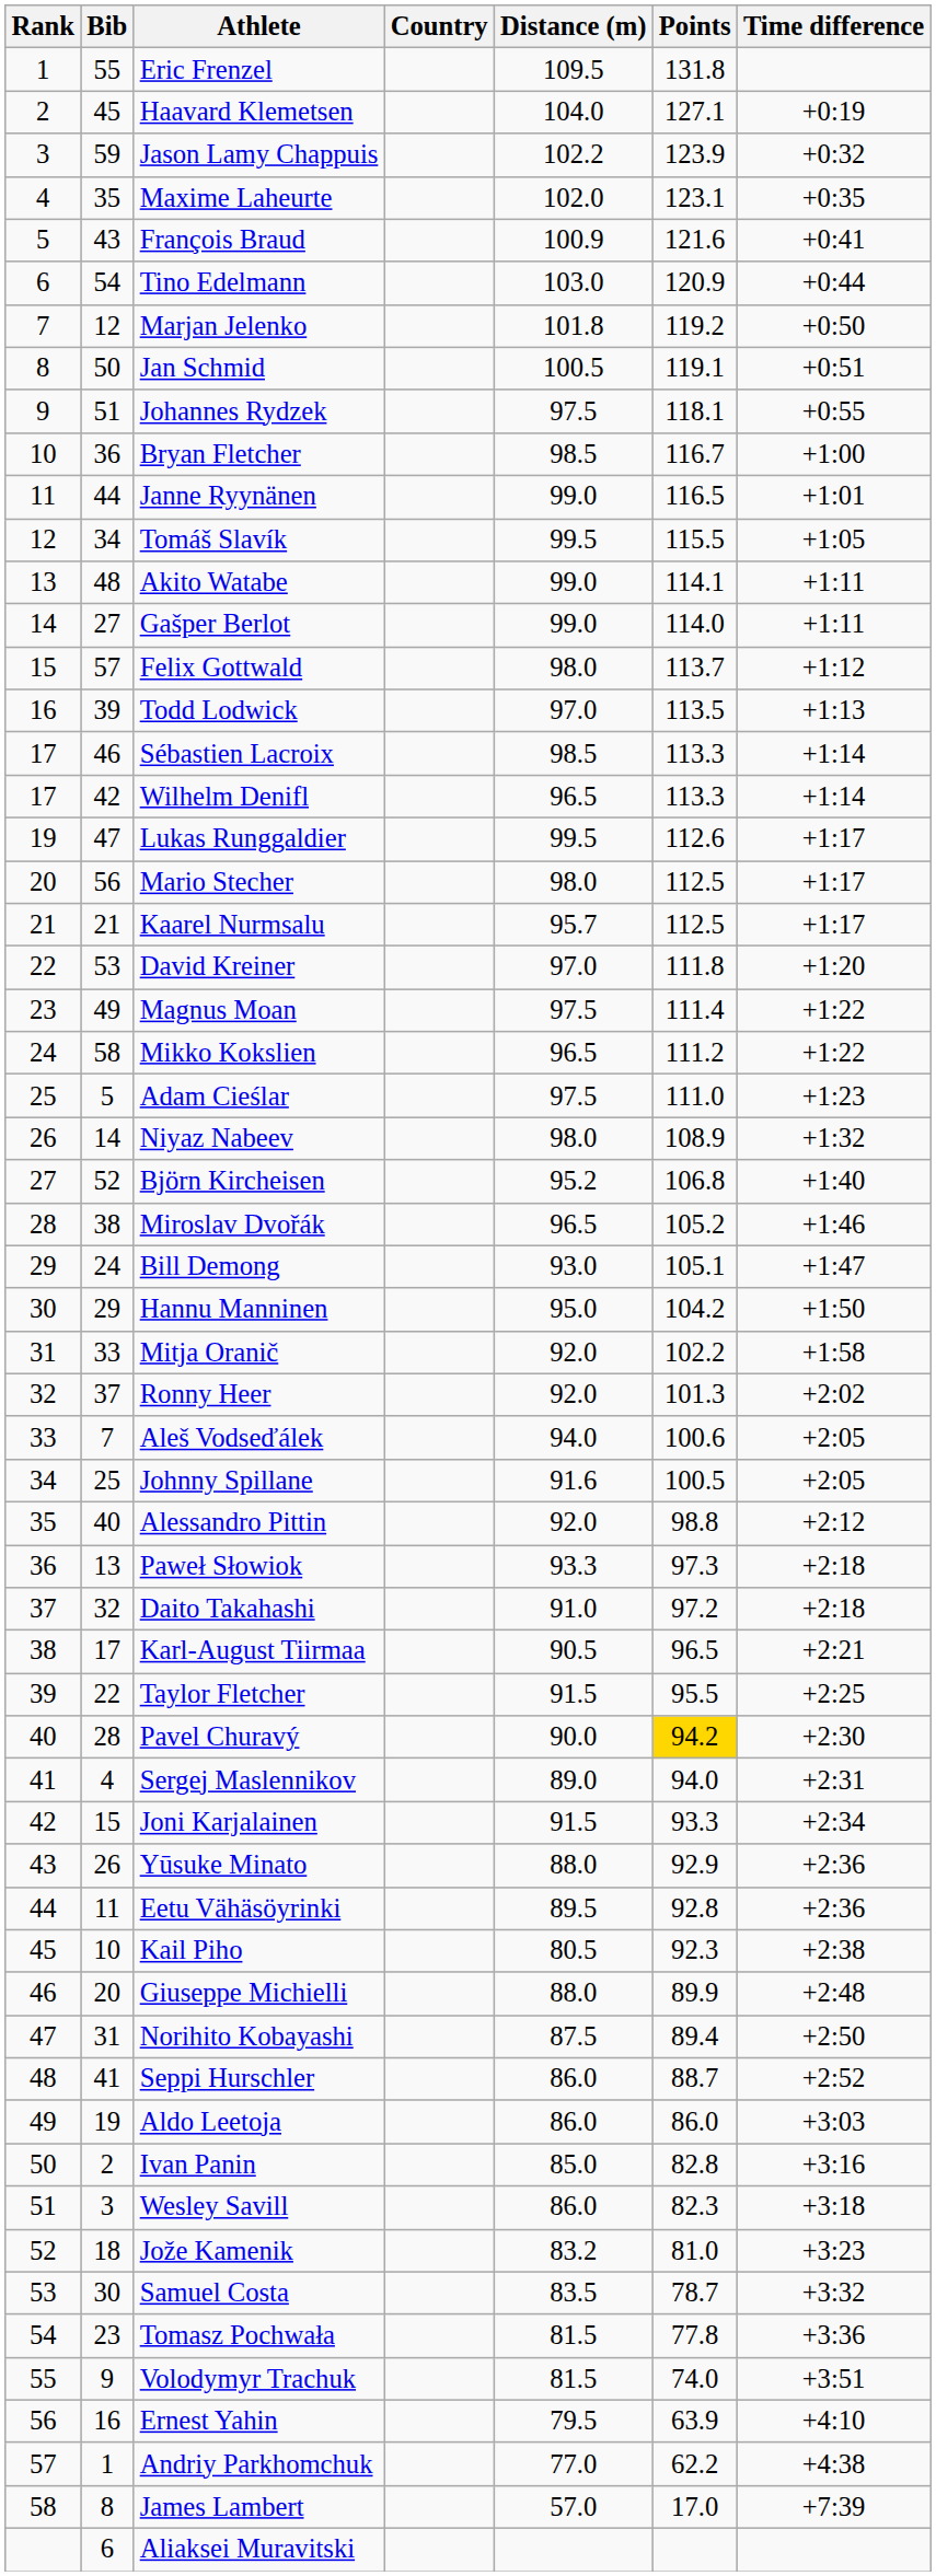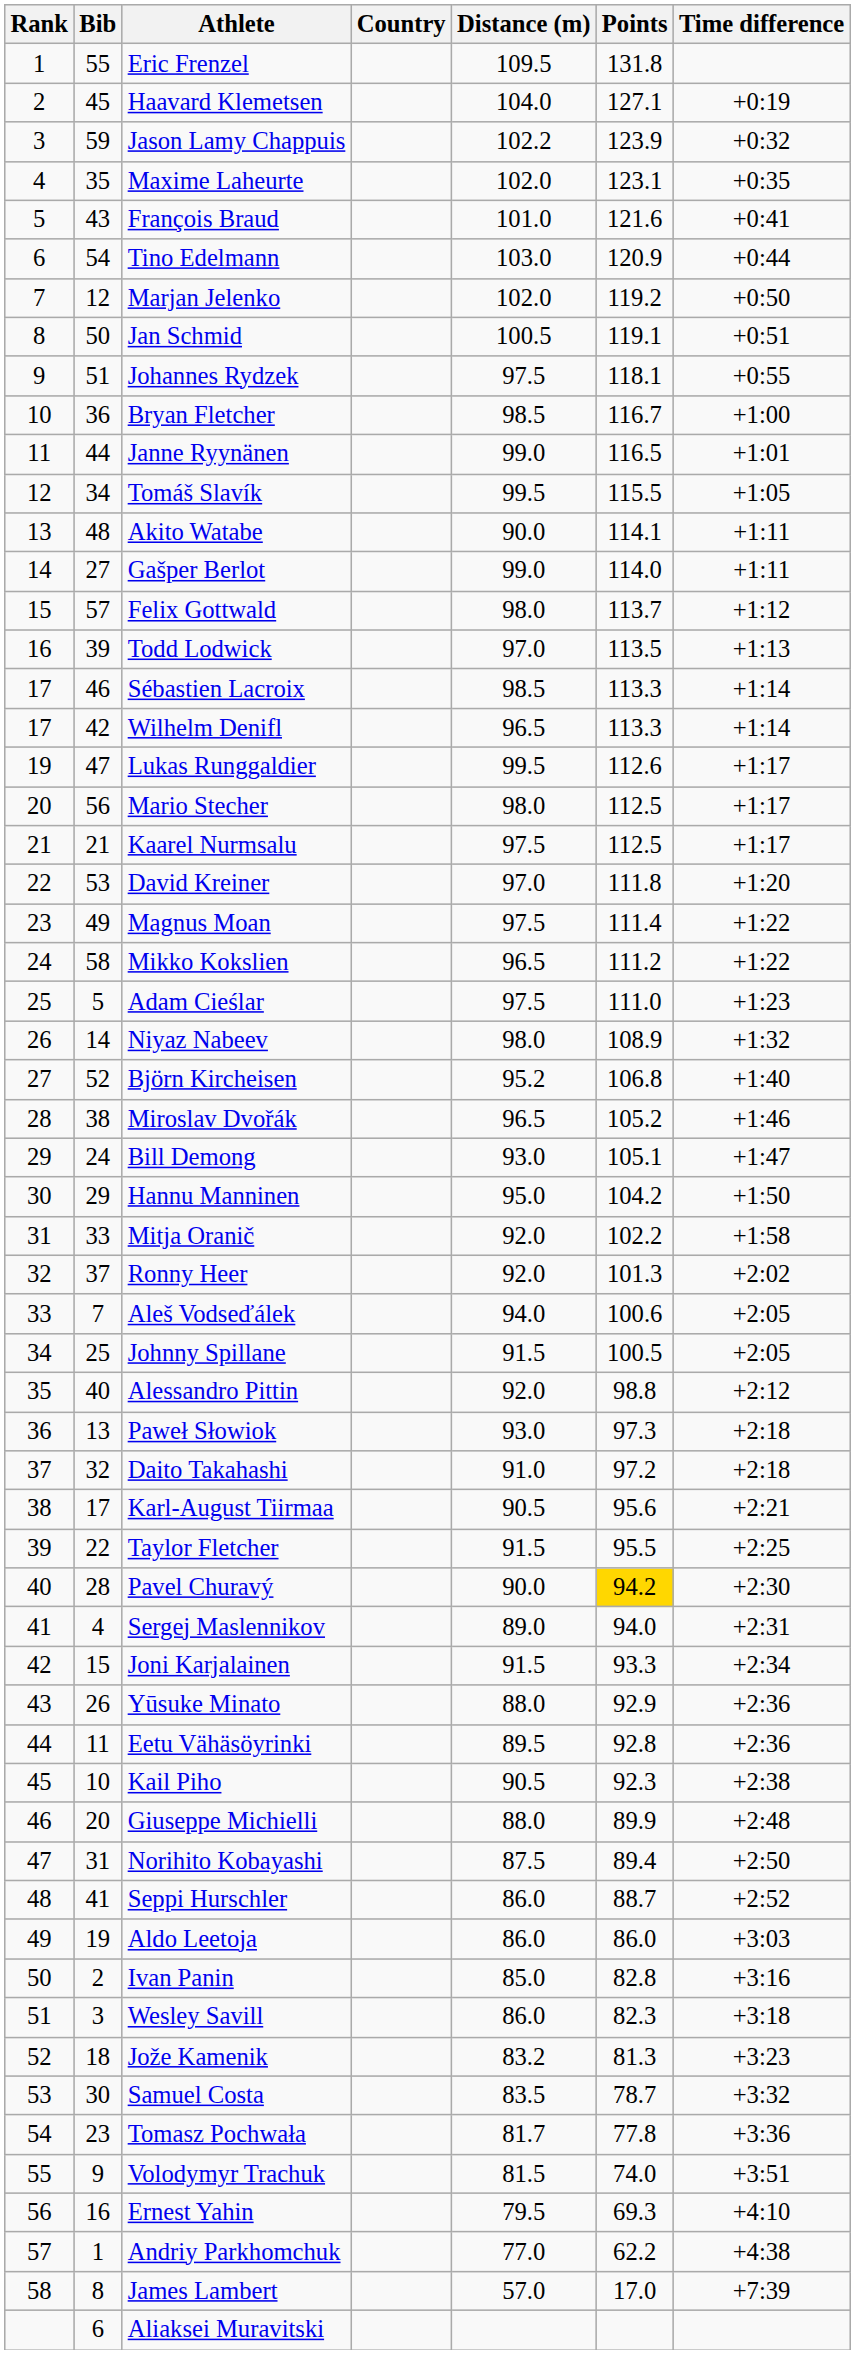François Braud | Distance (m): 100.9 -> 101.0
Marjan Jelenko | Distance (m): 101.8 -> 102.0
Akito Watabe | Distance (m): 99.0 -> 90.0
Kaarel Nurmsalu | Distance (m): 95.7 -> 97.5
Johnny Spillane | Distance (m): 91.6 -> 91.5
Paweł Słowiok | Distance (m): 93.3 -> 93.0
Karl-August Tiirmaa | Points: 96.5 -> 95.6
Kail Piho | Distance (m): 80.5 -> 90.5
Jože Kamenik | Points: 81.0 -> 81.3
Tomasz Pochwała | Distance (m): 81.5 -> 81.7
Ernest Yahin | Points: 63.9 -> 69.3
